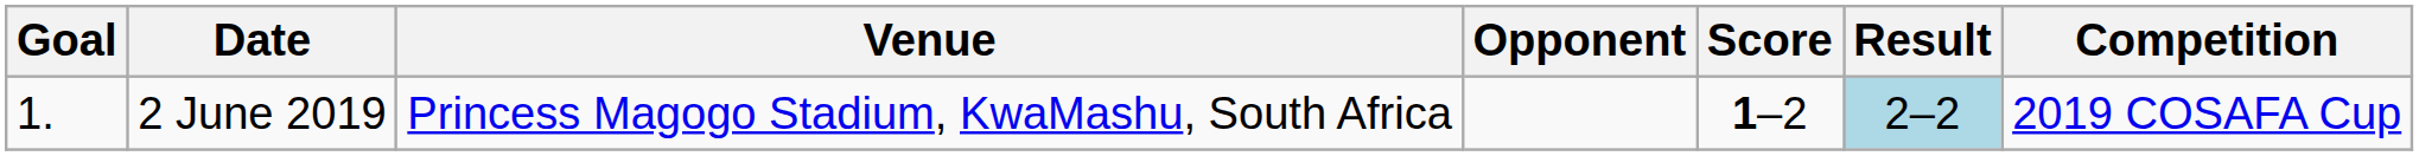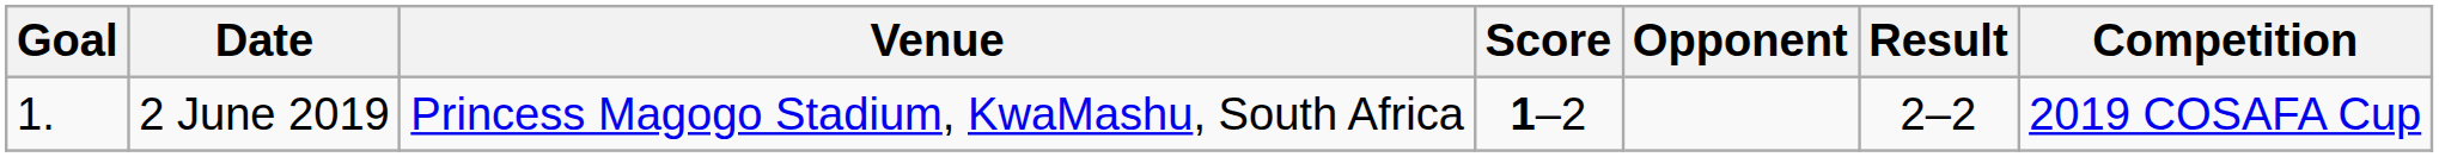columns swapped: Opponent <-> Score
2 June 2019 | Result: lightblue background -> no background
